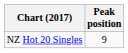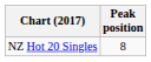NZ Hot 20 Singles | Peak position: 9 -> 8
